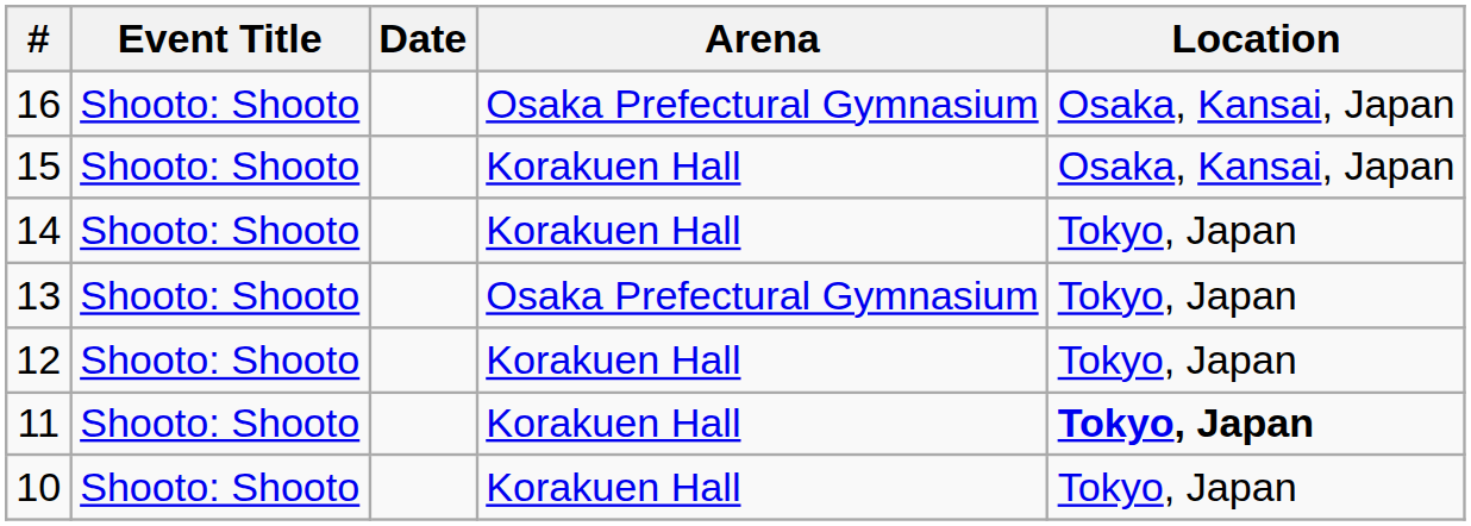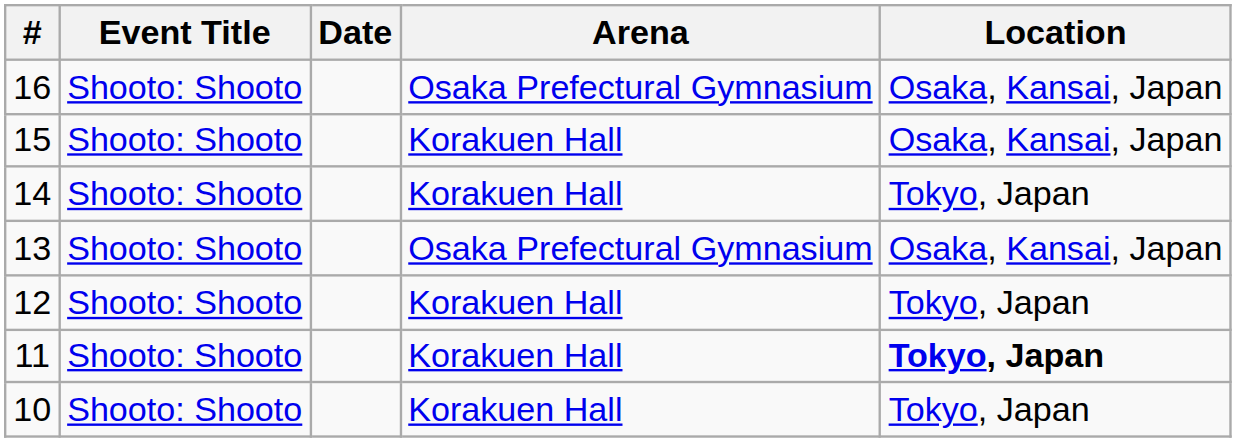13 | Location: Tokyo, Japan -> Osaka, Kansai, Japan
